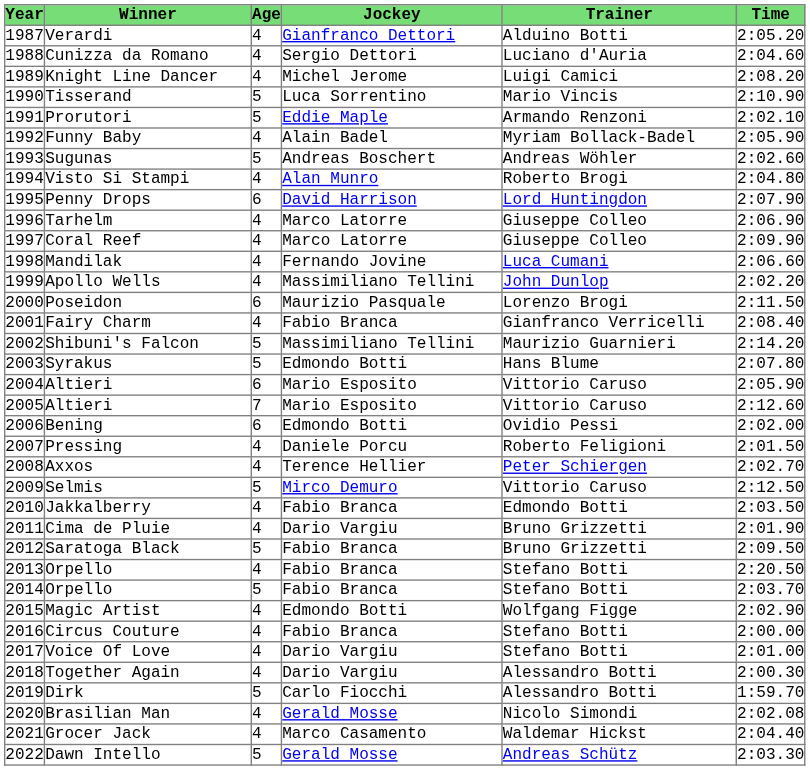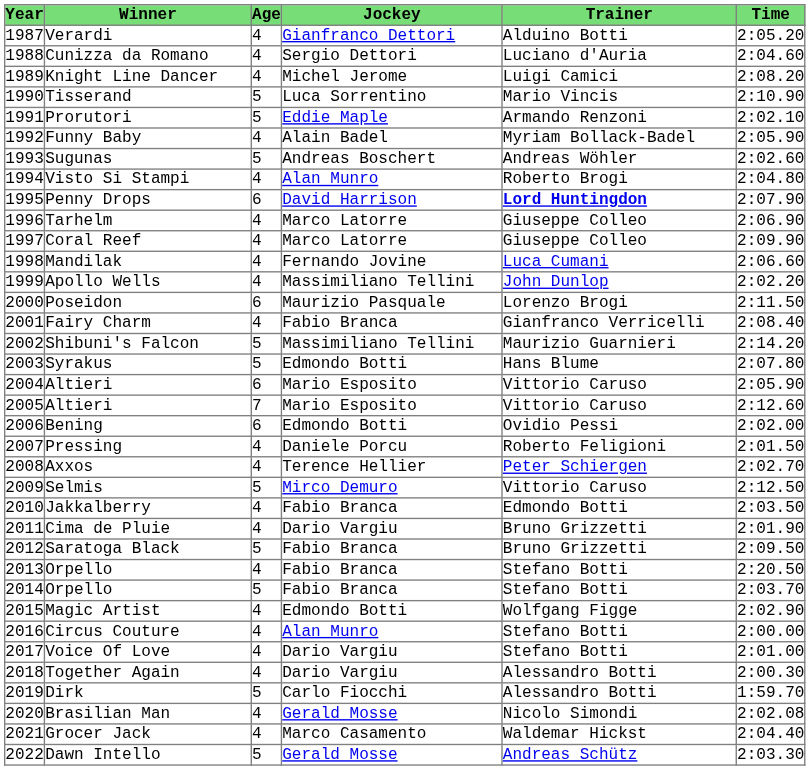Penny Drops | Trainer: normal -> bold
Circus Couture | Jockey: Fabio Branca -> Alan Munro
